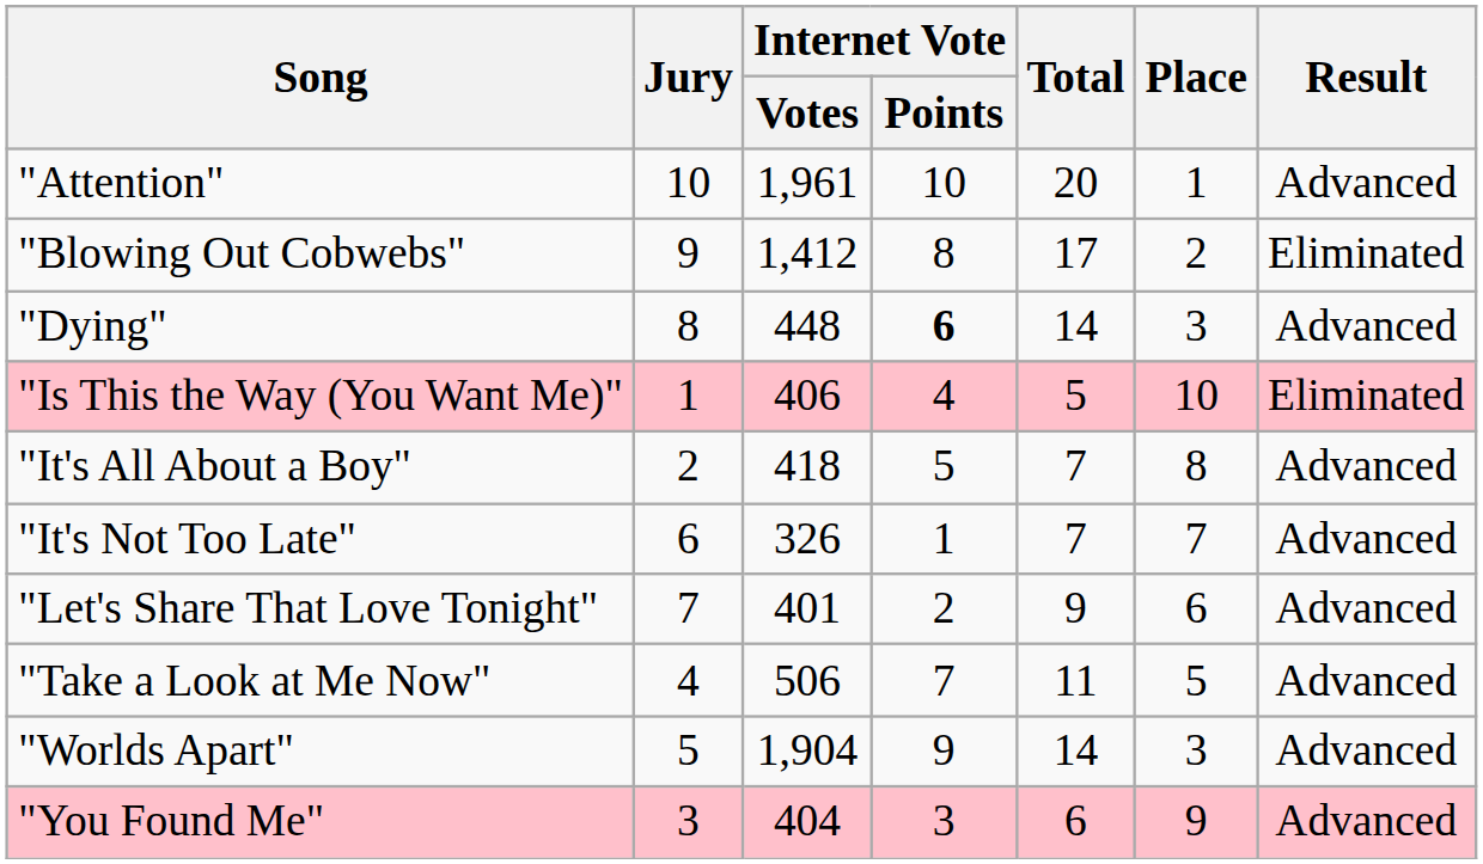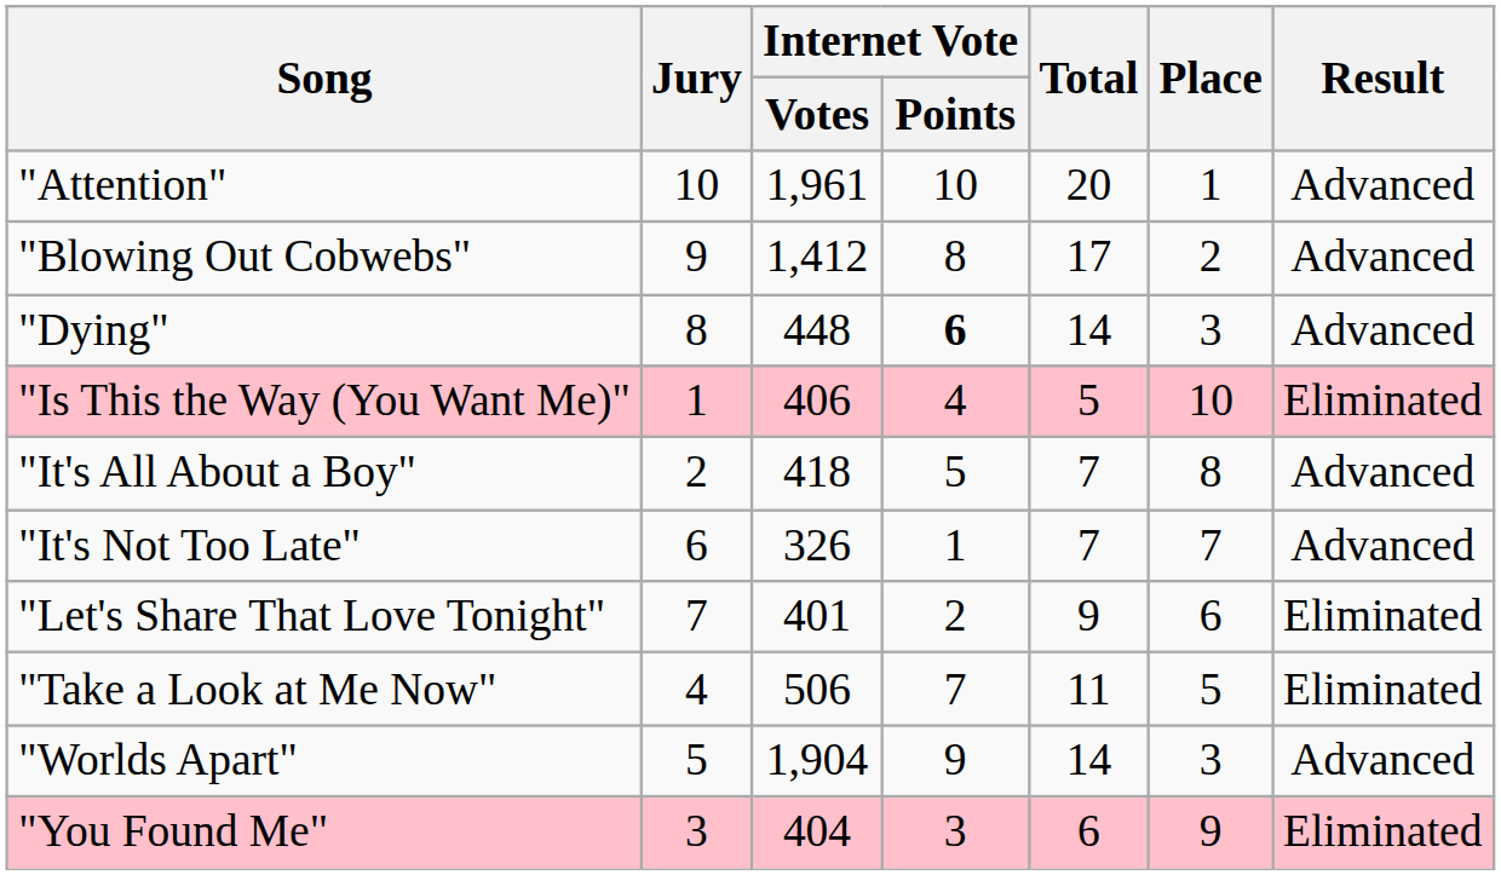"Blowing Out Cobwebs" | Result: Eliminated -> Advanced
"Let's Share That Love Tonight" | Result: Advanced -> Eliminated
"Take a Look at Me Now" | Result: Advanced -> Eliminated
"You Found Me" | Result: Advanced -> Eliminated
